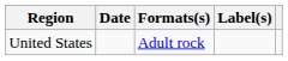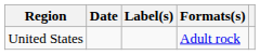columns swapped: Formats(s) <-> Label(s)
